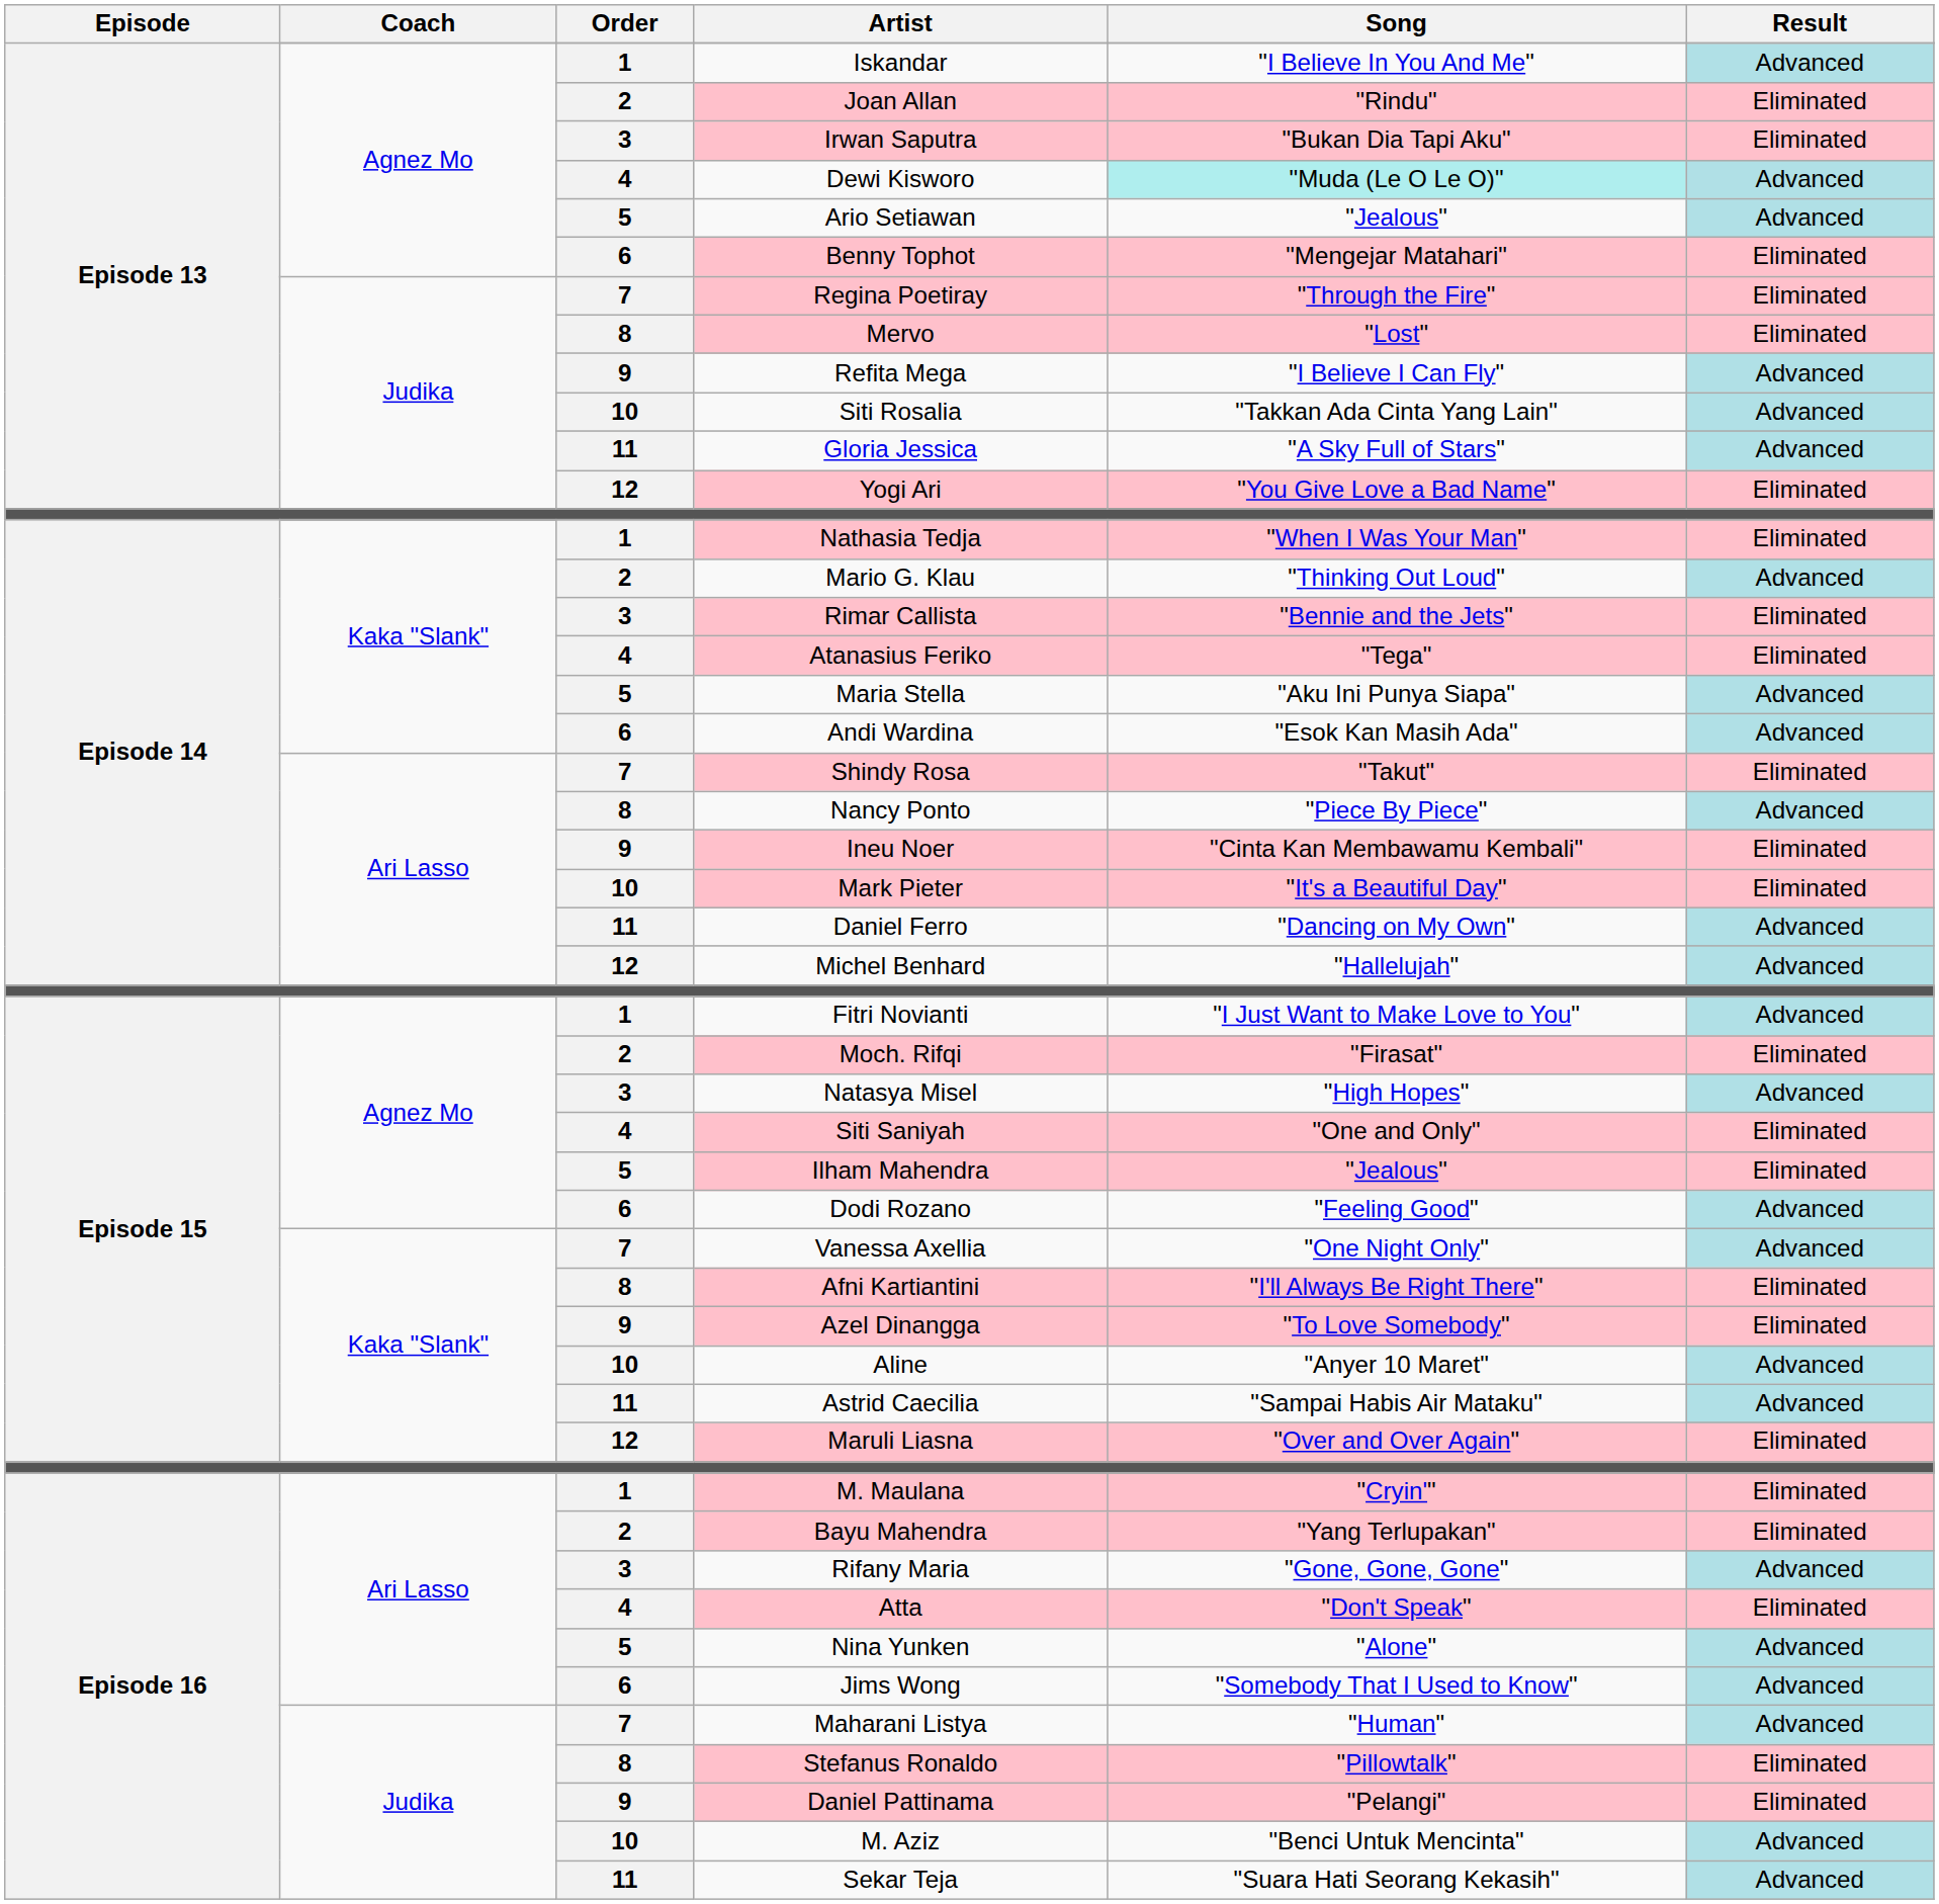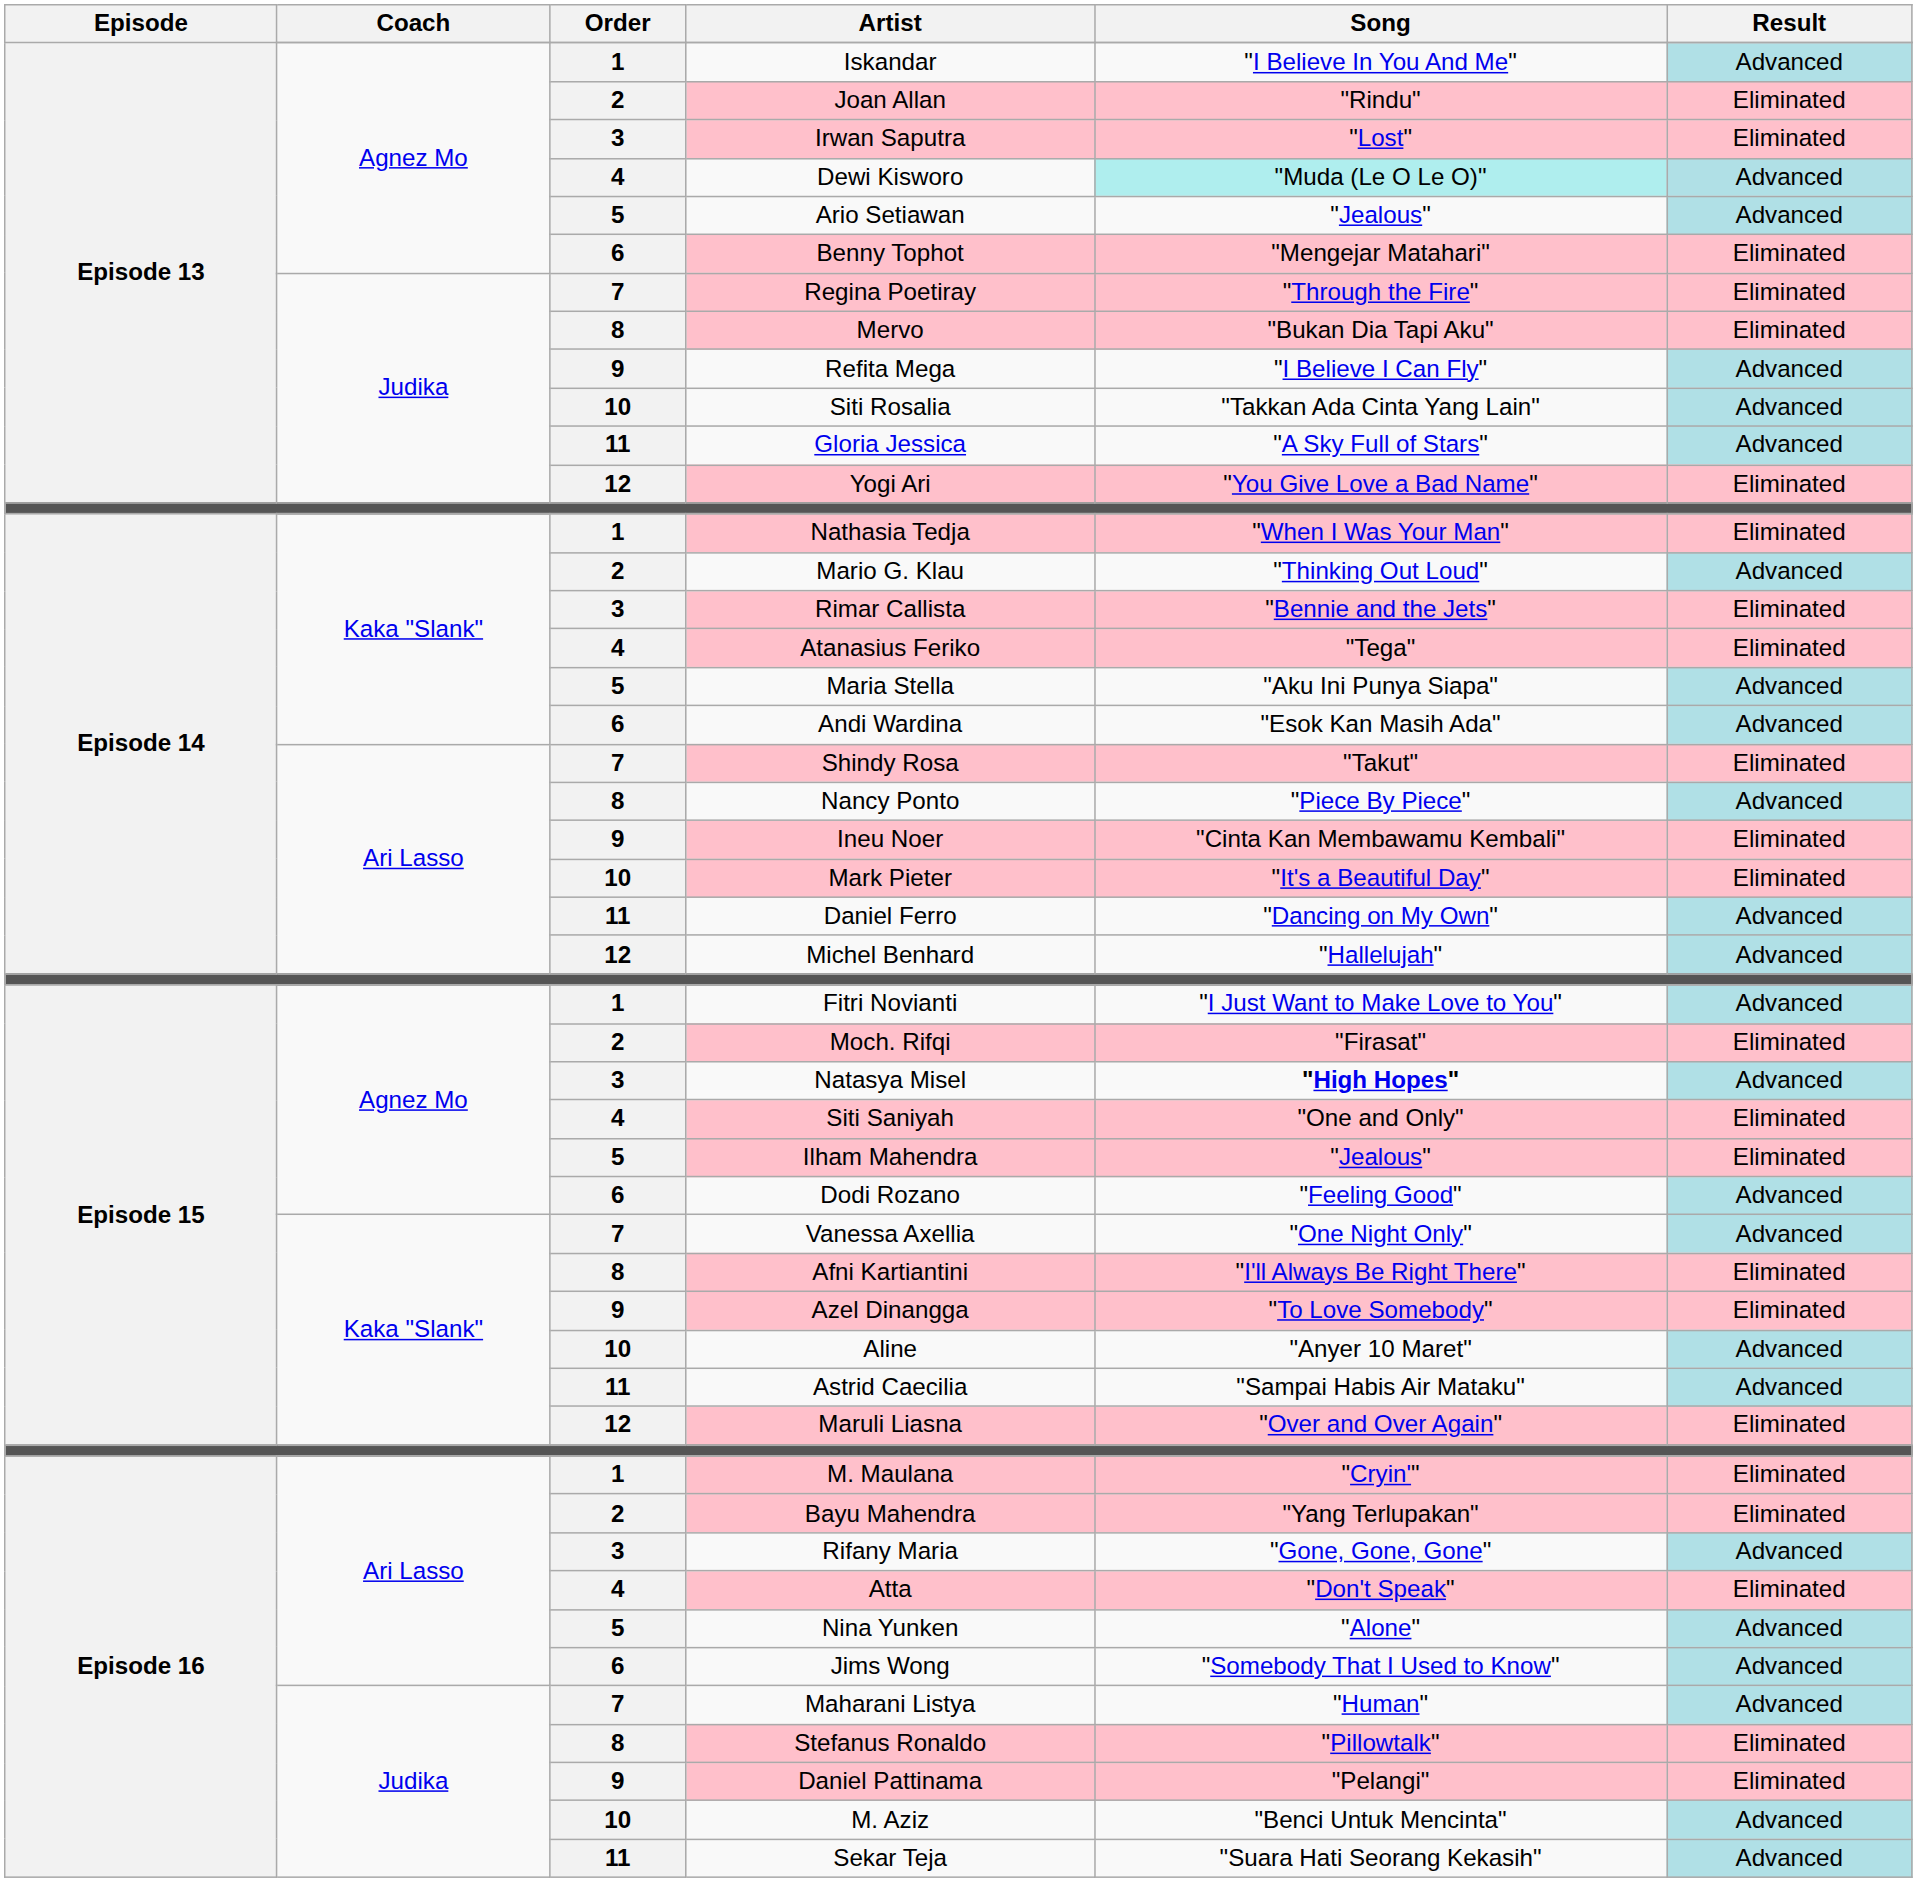Irwan Saputra | Song: "Bukan Dia Tapi Aku" -> "Lost"
Mervo | Song: "Lost" -> "Bukan Dia Tapi Aku"
Natasya Misel | Song: normal -> bold
